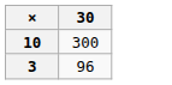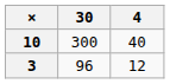+ column: 4 | 40 | 12
